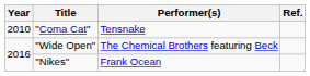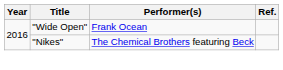- row: 2010 | "Coma Cat" | Tensnake
"Wide Open" | Performer(s): The Chemical Brothers featuring Beck -> Frank Ocean
"Nikes" | Performer(s): Frank Ocean -> The Chemical Brothers featuring Beck
